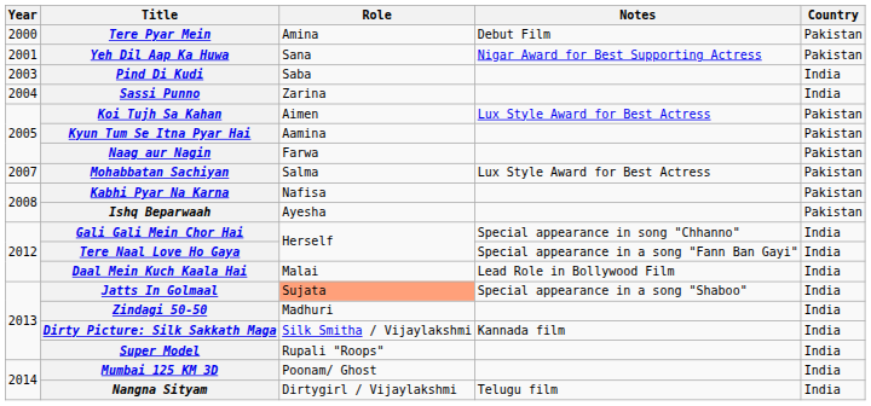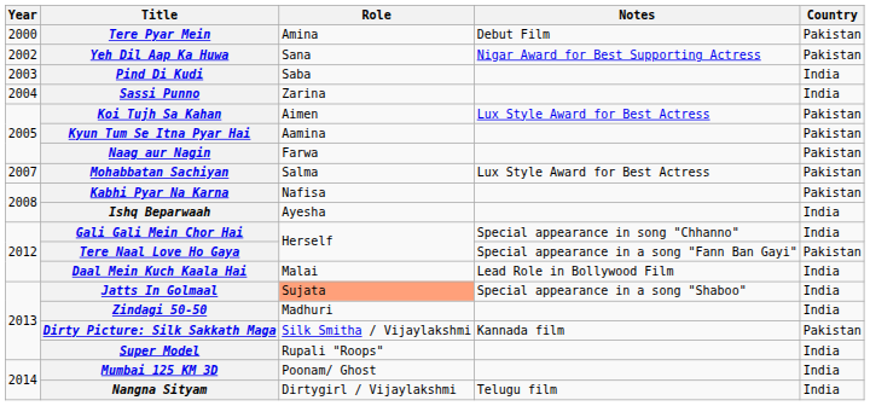Yeh Dil Aap Ka Huwa | Year: 2001 -> 2002
Ishq Beparwaah | Country: Pakistan -> India
Tere Naal Love Ho Gaya | Country: India -> Pakistan
Dirty Picture: Silk Sakkath Maga | Country: India -> Pakistan
